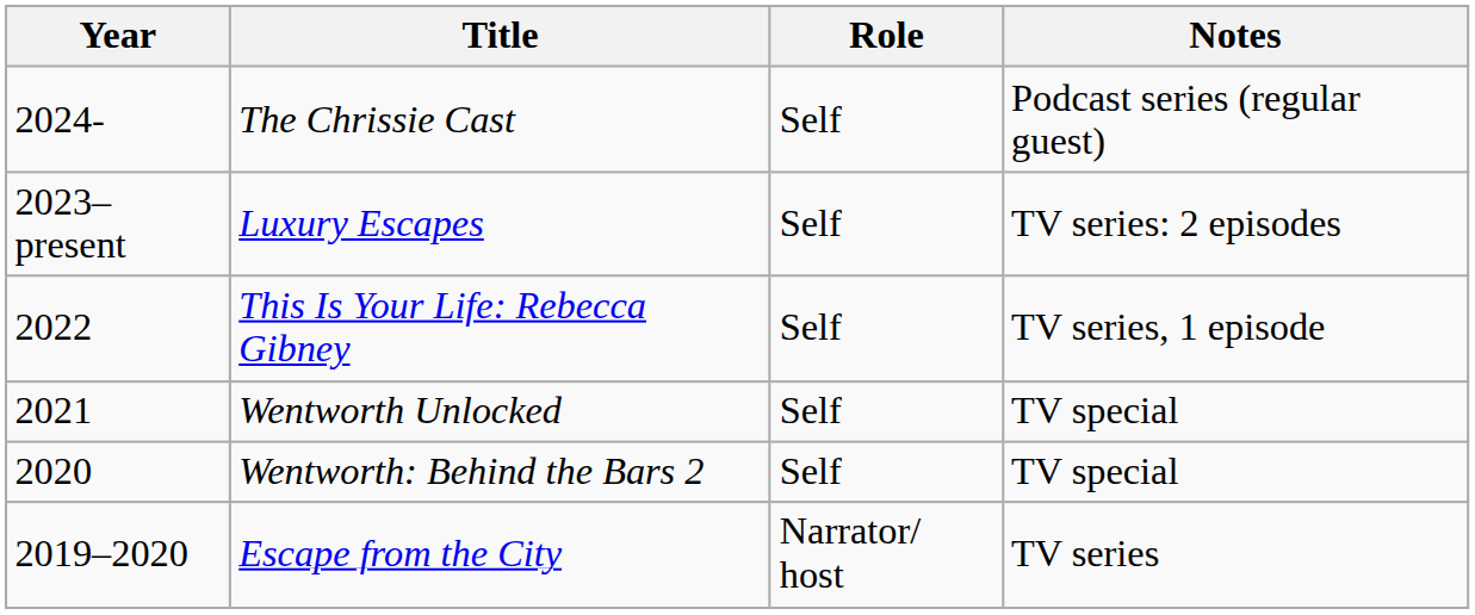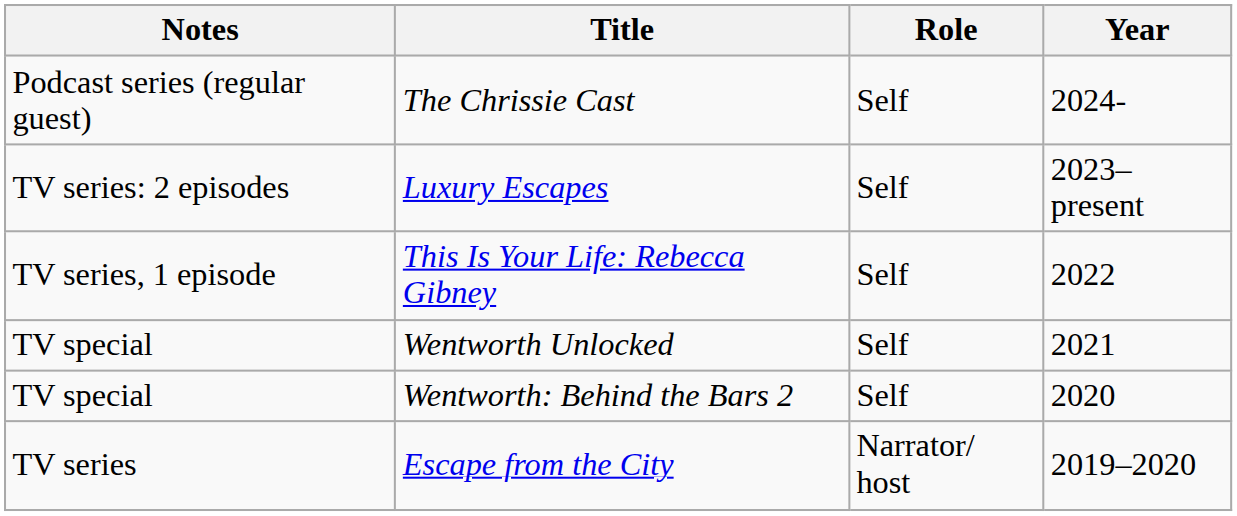columns swapped: Year <-> Notes
